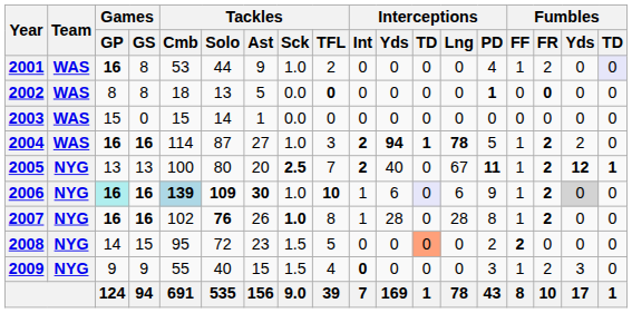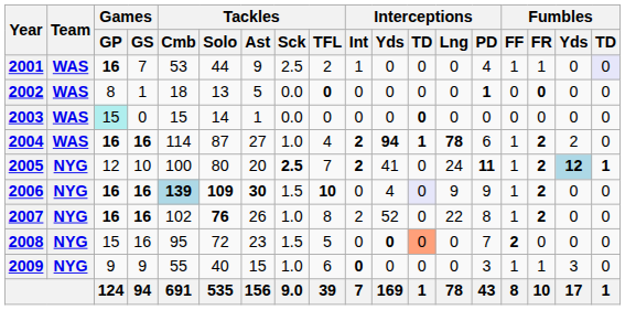2001 | Games / GS: 8 -> 7
2001 | Tackles / Sck: 1.0 -> 2.5
2001 | Interceptions / Int: 0 -> 1
2001 | Fumbles / FR: 2 -> 1
2002 | Games / GS: 8 -> 1
2003 | Games / GP: no background -> paleturquoise background
2003 | Interceptions / TD: normal -> bold
2004 | Tackles / TFL: 3 -> 4
2004 | Interceptions / PD: 5 -> 6
2005 | Games / GP: 13 -> 12
2005 | Games / GS: 13 -> 10
2005 | Interceptions / Yds: 40 -> 41
2005 | Interceptions / Lng: 67 -> 24
2005 | Fumbles / Yds: no background -> lightblue background
2006 | Games / GP: paleturquoise background -> no background
2006 | Tackles / Sck: 1.0 -> 1.5
2006 | Interceptions / Int: 1 -> 0
2006 | Interceptions / Yds: 6 -> 4
2006 | Interceptions / Lng: 6 -> 9
2006 | Fumbles / Yds: lightgrey background -> no background
2007 | Tackles / Sck: bold -> normal
2007 | Interceptions / Int: 1 -> 2
2007 | Interceptions / Yds: 28 -> 52
2007 | Interceptions / Lng: 28 -> 22
2008 | Games / GP: 14 -> 15
2008 | Games / GS: 15 -> 16
2008 | Interceptions / Yds: normal -> bold
2008 | Interceptions / PD: 2 -> 7
2009 | Tackles / Sck: 1.5 -> 1.0
2009 | Tackles / TFL: 4 -> 6
2009 | Fumbles / FR: 2 -> 1
